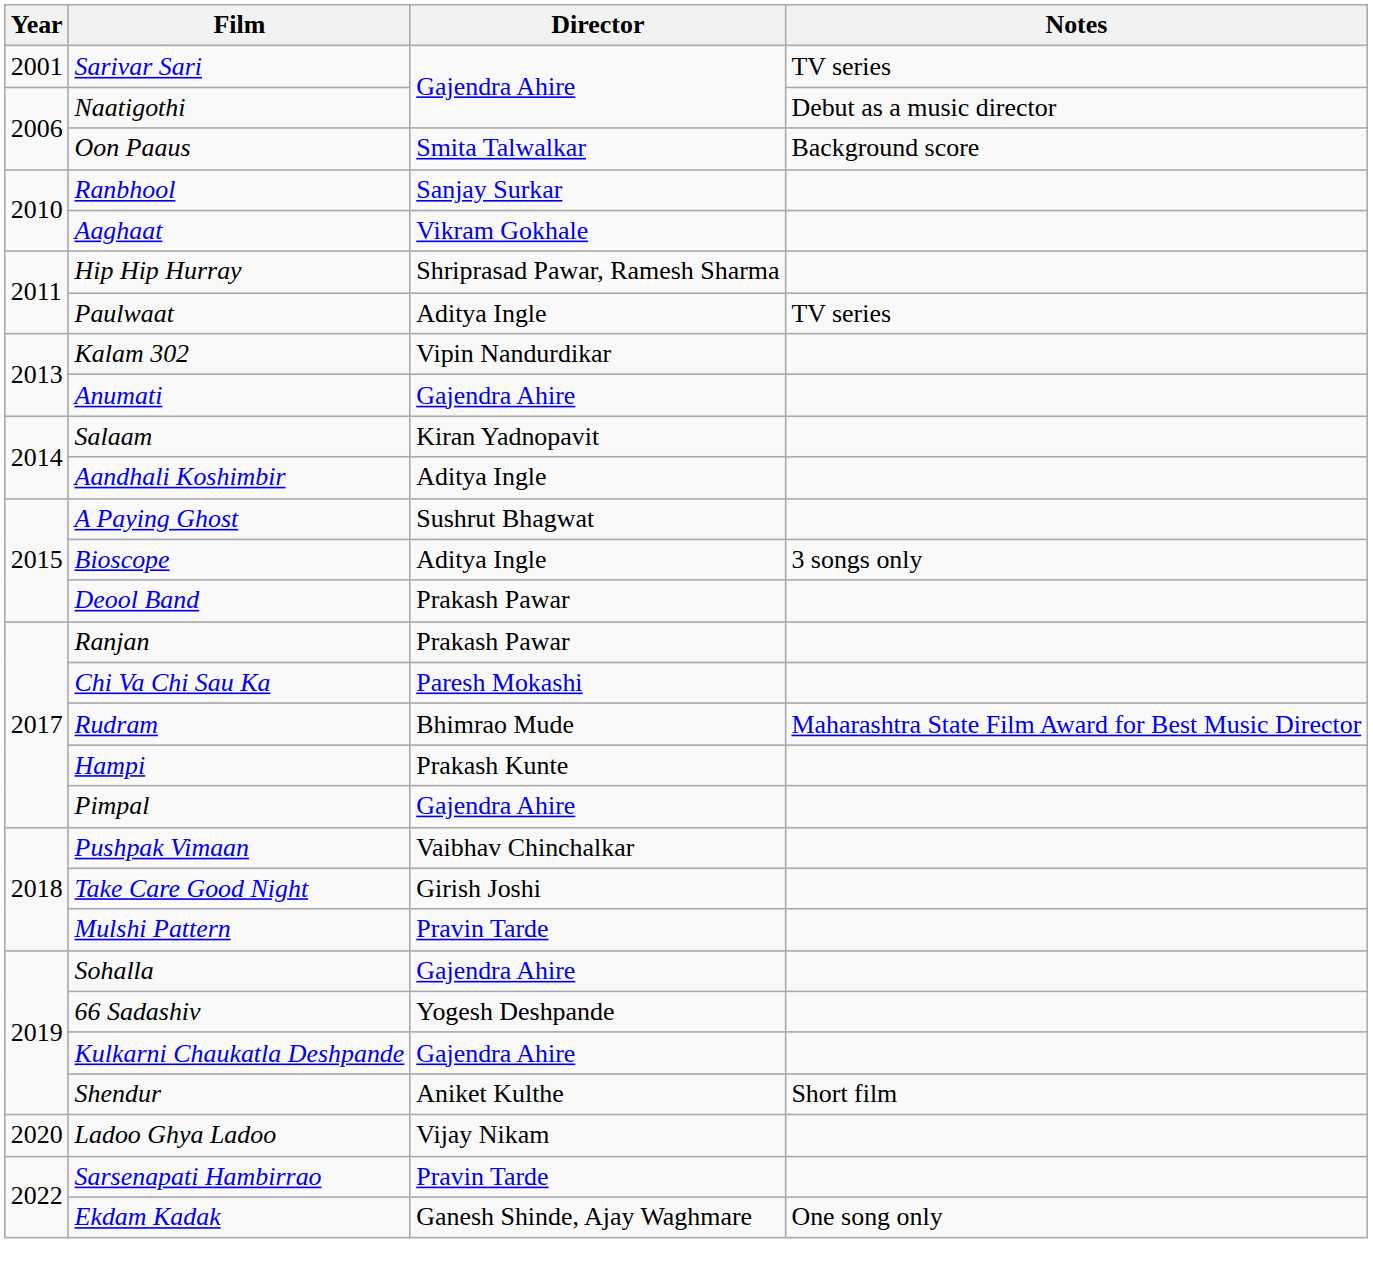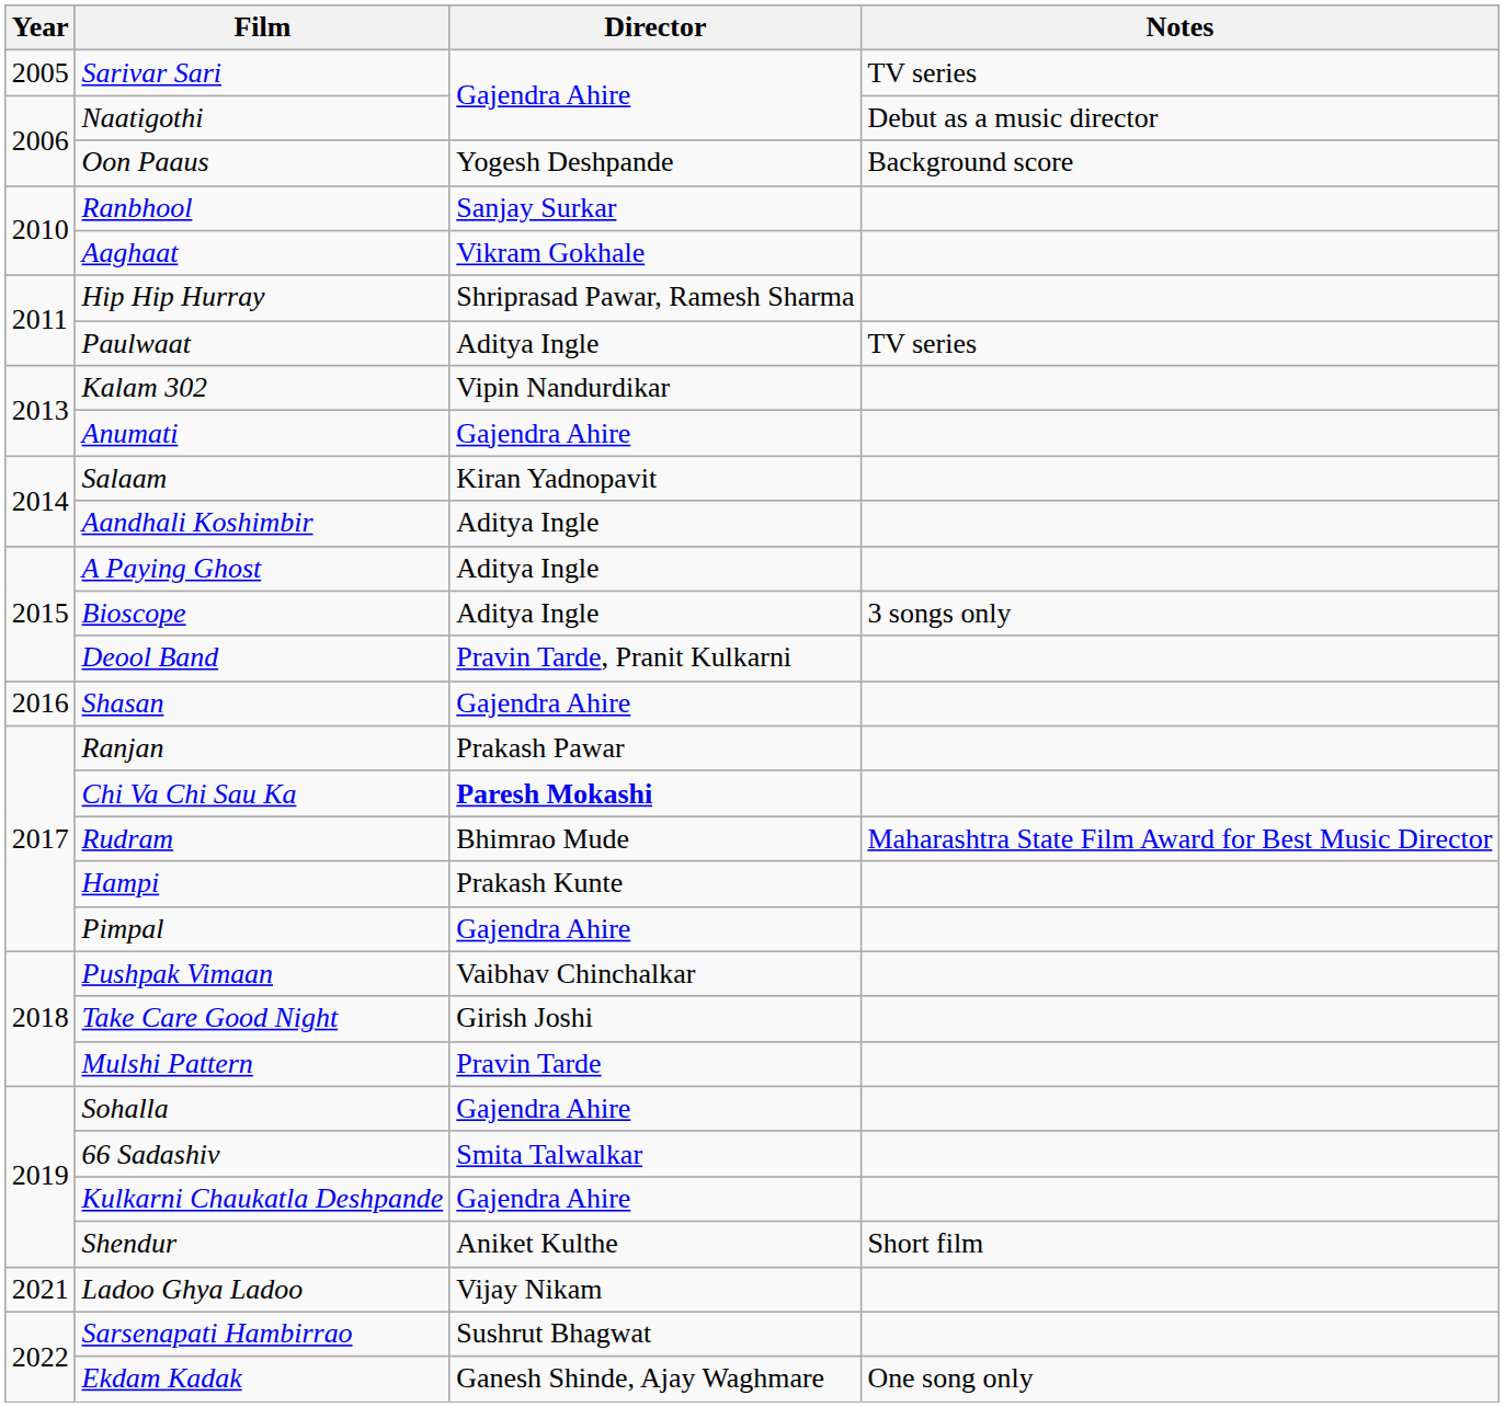Sarivar Sari | Year: 2001 -> 2005
Oon Paaus | Director: Smita Talwalkar -> Yogesh Deshpande
A Paying Ghost | Director: Sushrut Bhagwat -> Aditya Ingle
Deool Band | Director: Prakash Pawar -> Pravin Tarde, Pranit Kulkarni
+ row: 2016 | Shasan | Gajendra Ahire
Chi Va Chi Sau Ka | Director: normal -> bold
66 Sadashiv | Director: Yogesh Deshpande -> Smita Talwalkar
Ladoo Ghya Ladoo | Year: 2020 -> 2021
Sarsenapati Hambirrao | Director: Pravin Tarde -> Sushrut Bhagwat
